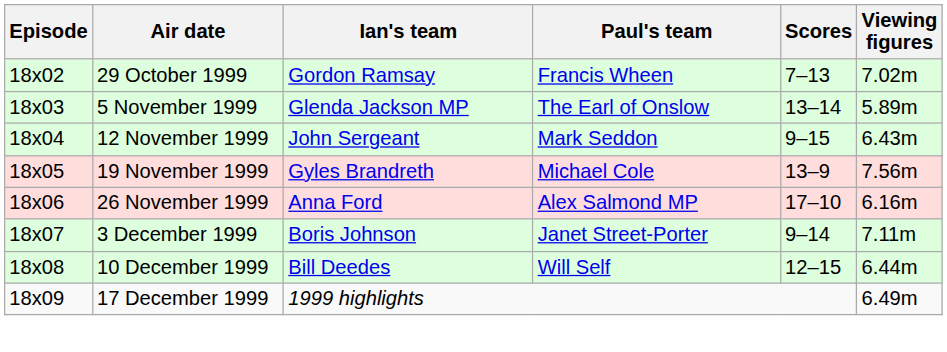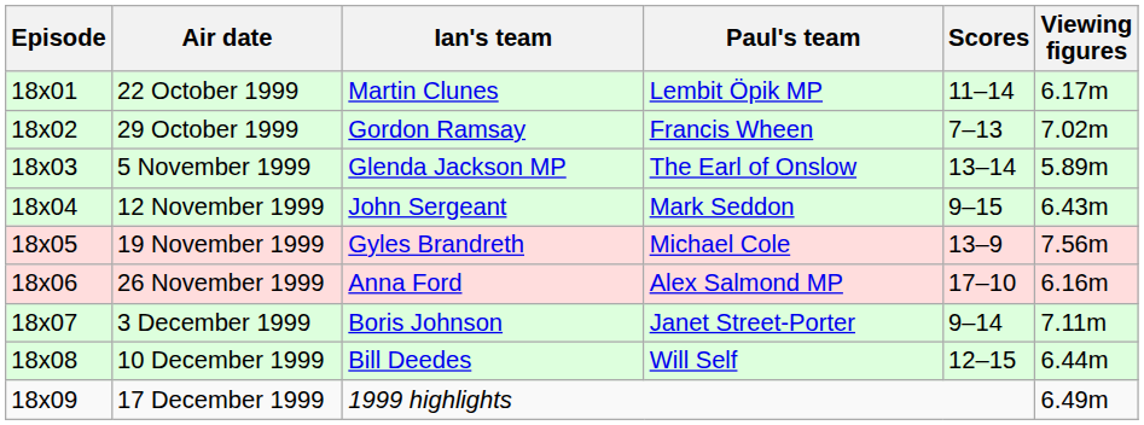+ row: 18x01 | 22 October 1999 | Martin Clunes | Lembit Öpik MP | 11–14 | 6.17m
